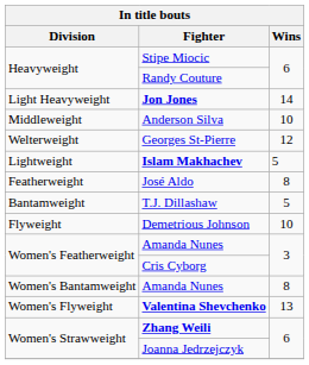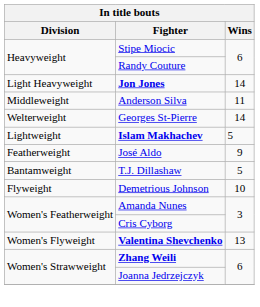Anderson Silva | Wins: 10 -> 11
Georges St-Pierre | Wins: 12 -> 14
José Aldo | Wins: 8 -> 9
- row: Women's Bantamweight | Amanda Nunes | 8
